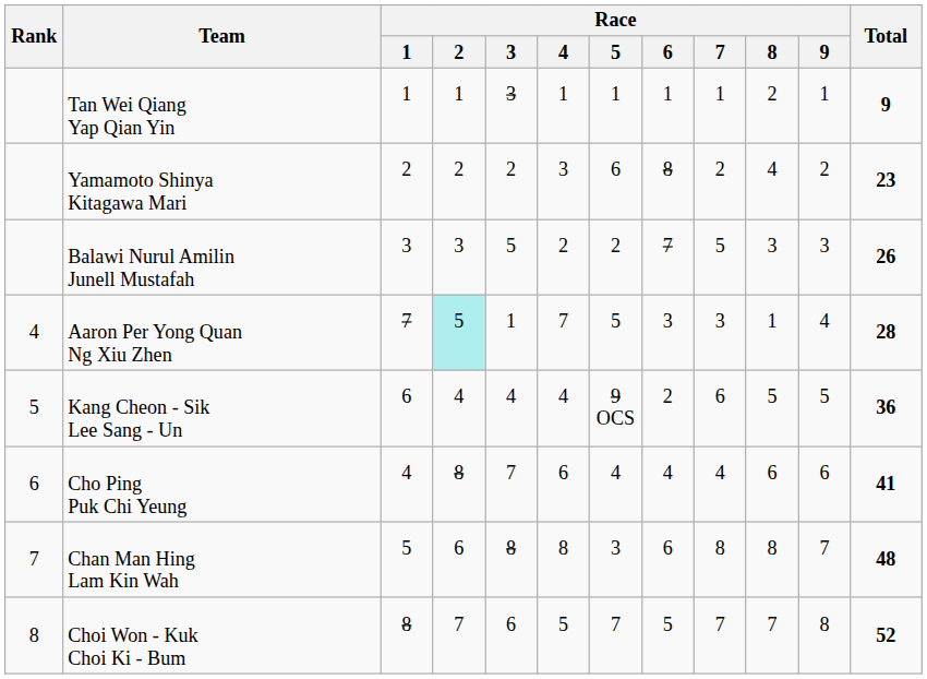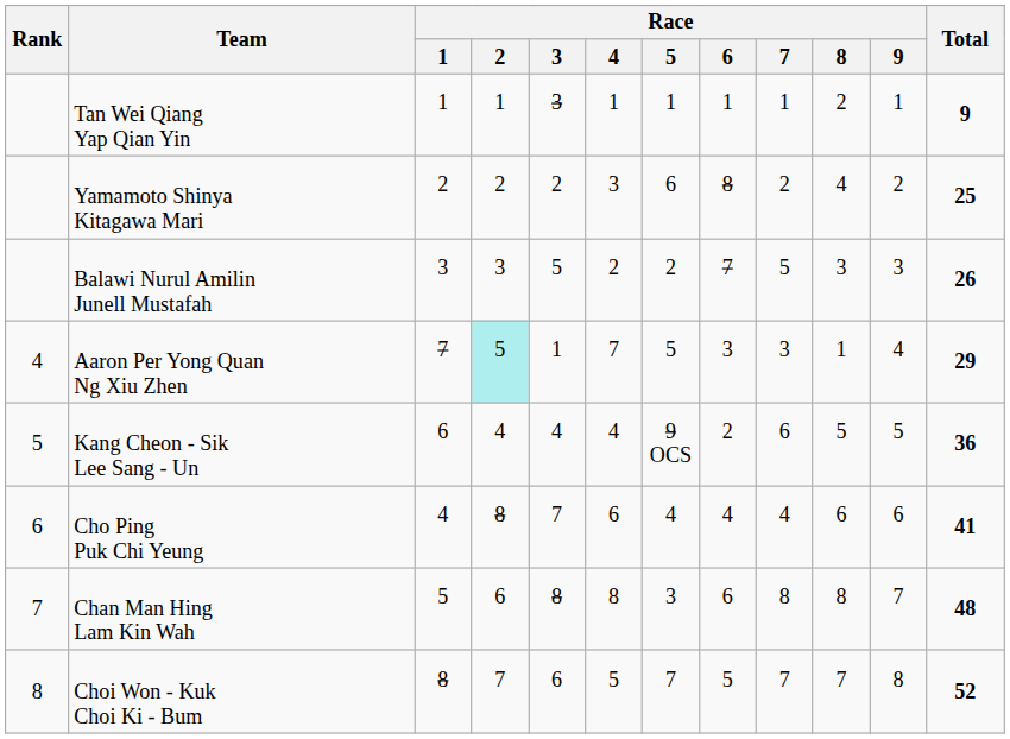Yamamoto Shinya Kitagawa Mari | Total: 23 -> 25
Aaron Per Yong Quan Ng Xiu Zhen | Total: 28 -> 29
